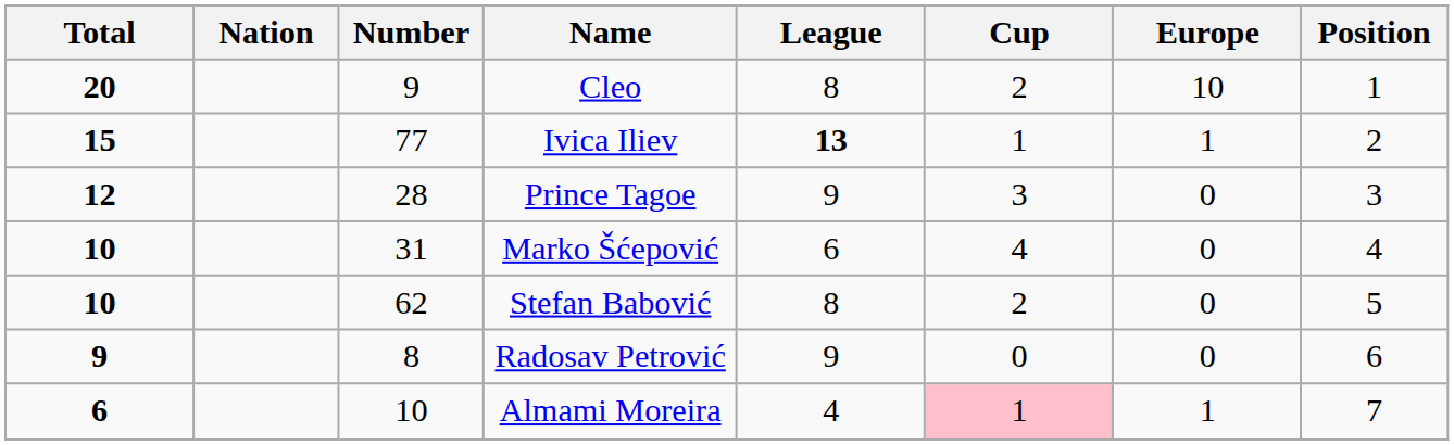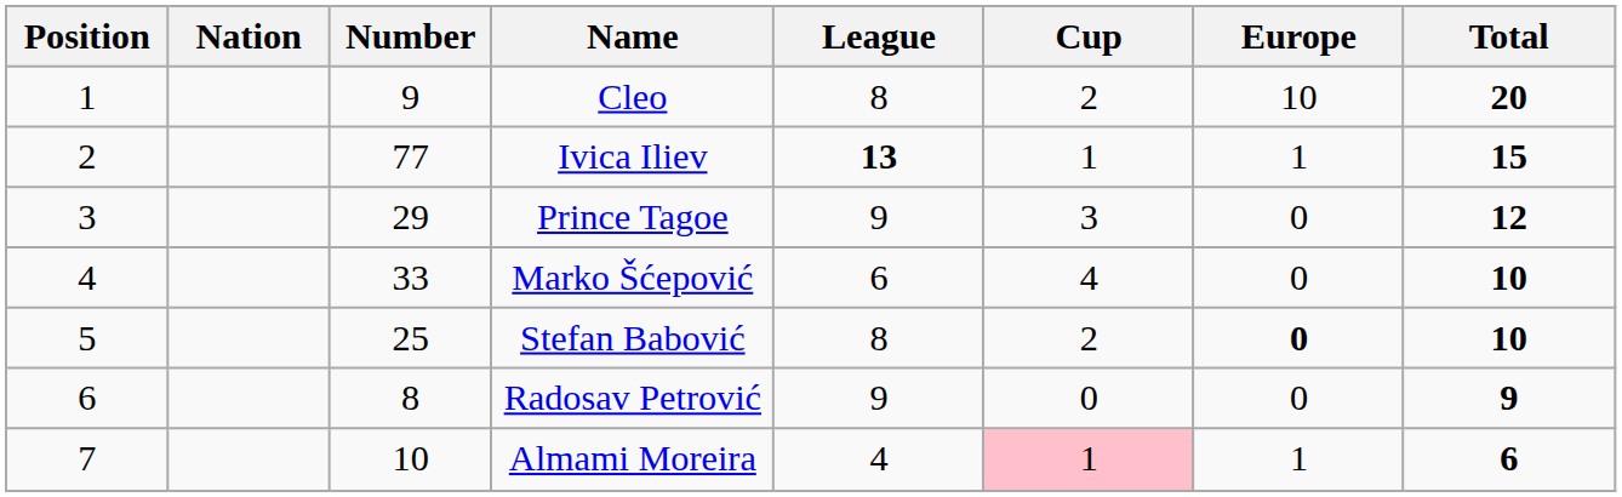columns swapped: Position <-> Total
Prince Tagoe | Number: 28 -> 29
Marko Šćepović | Number: 31 -> 33
Stefan Babović | Number: 62 -> 25
Stefan Babović | Europe: normal -> bold
